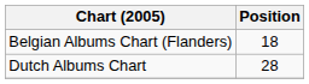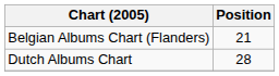Belgian Albums Chart (Flanders) | Position: 18 -> 21
